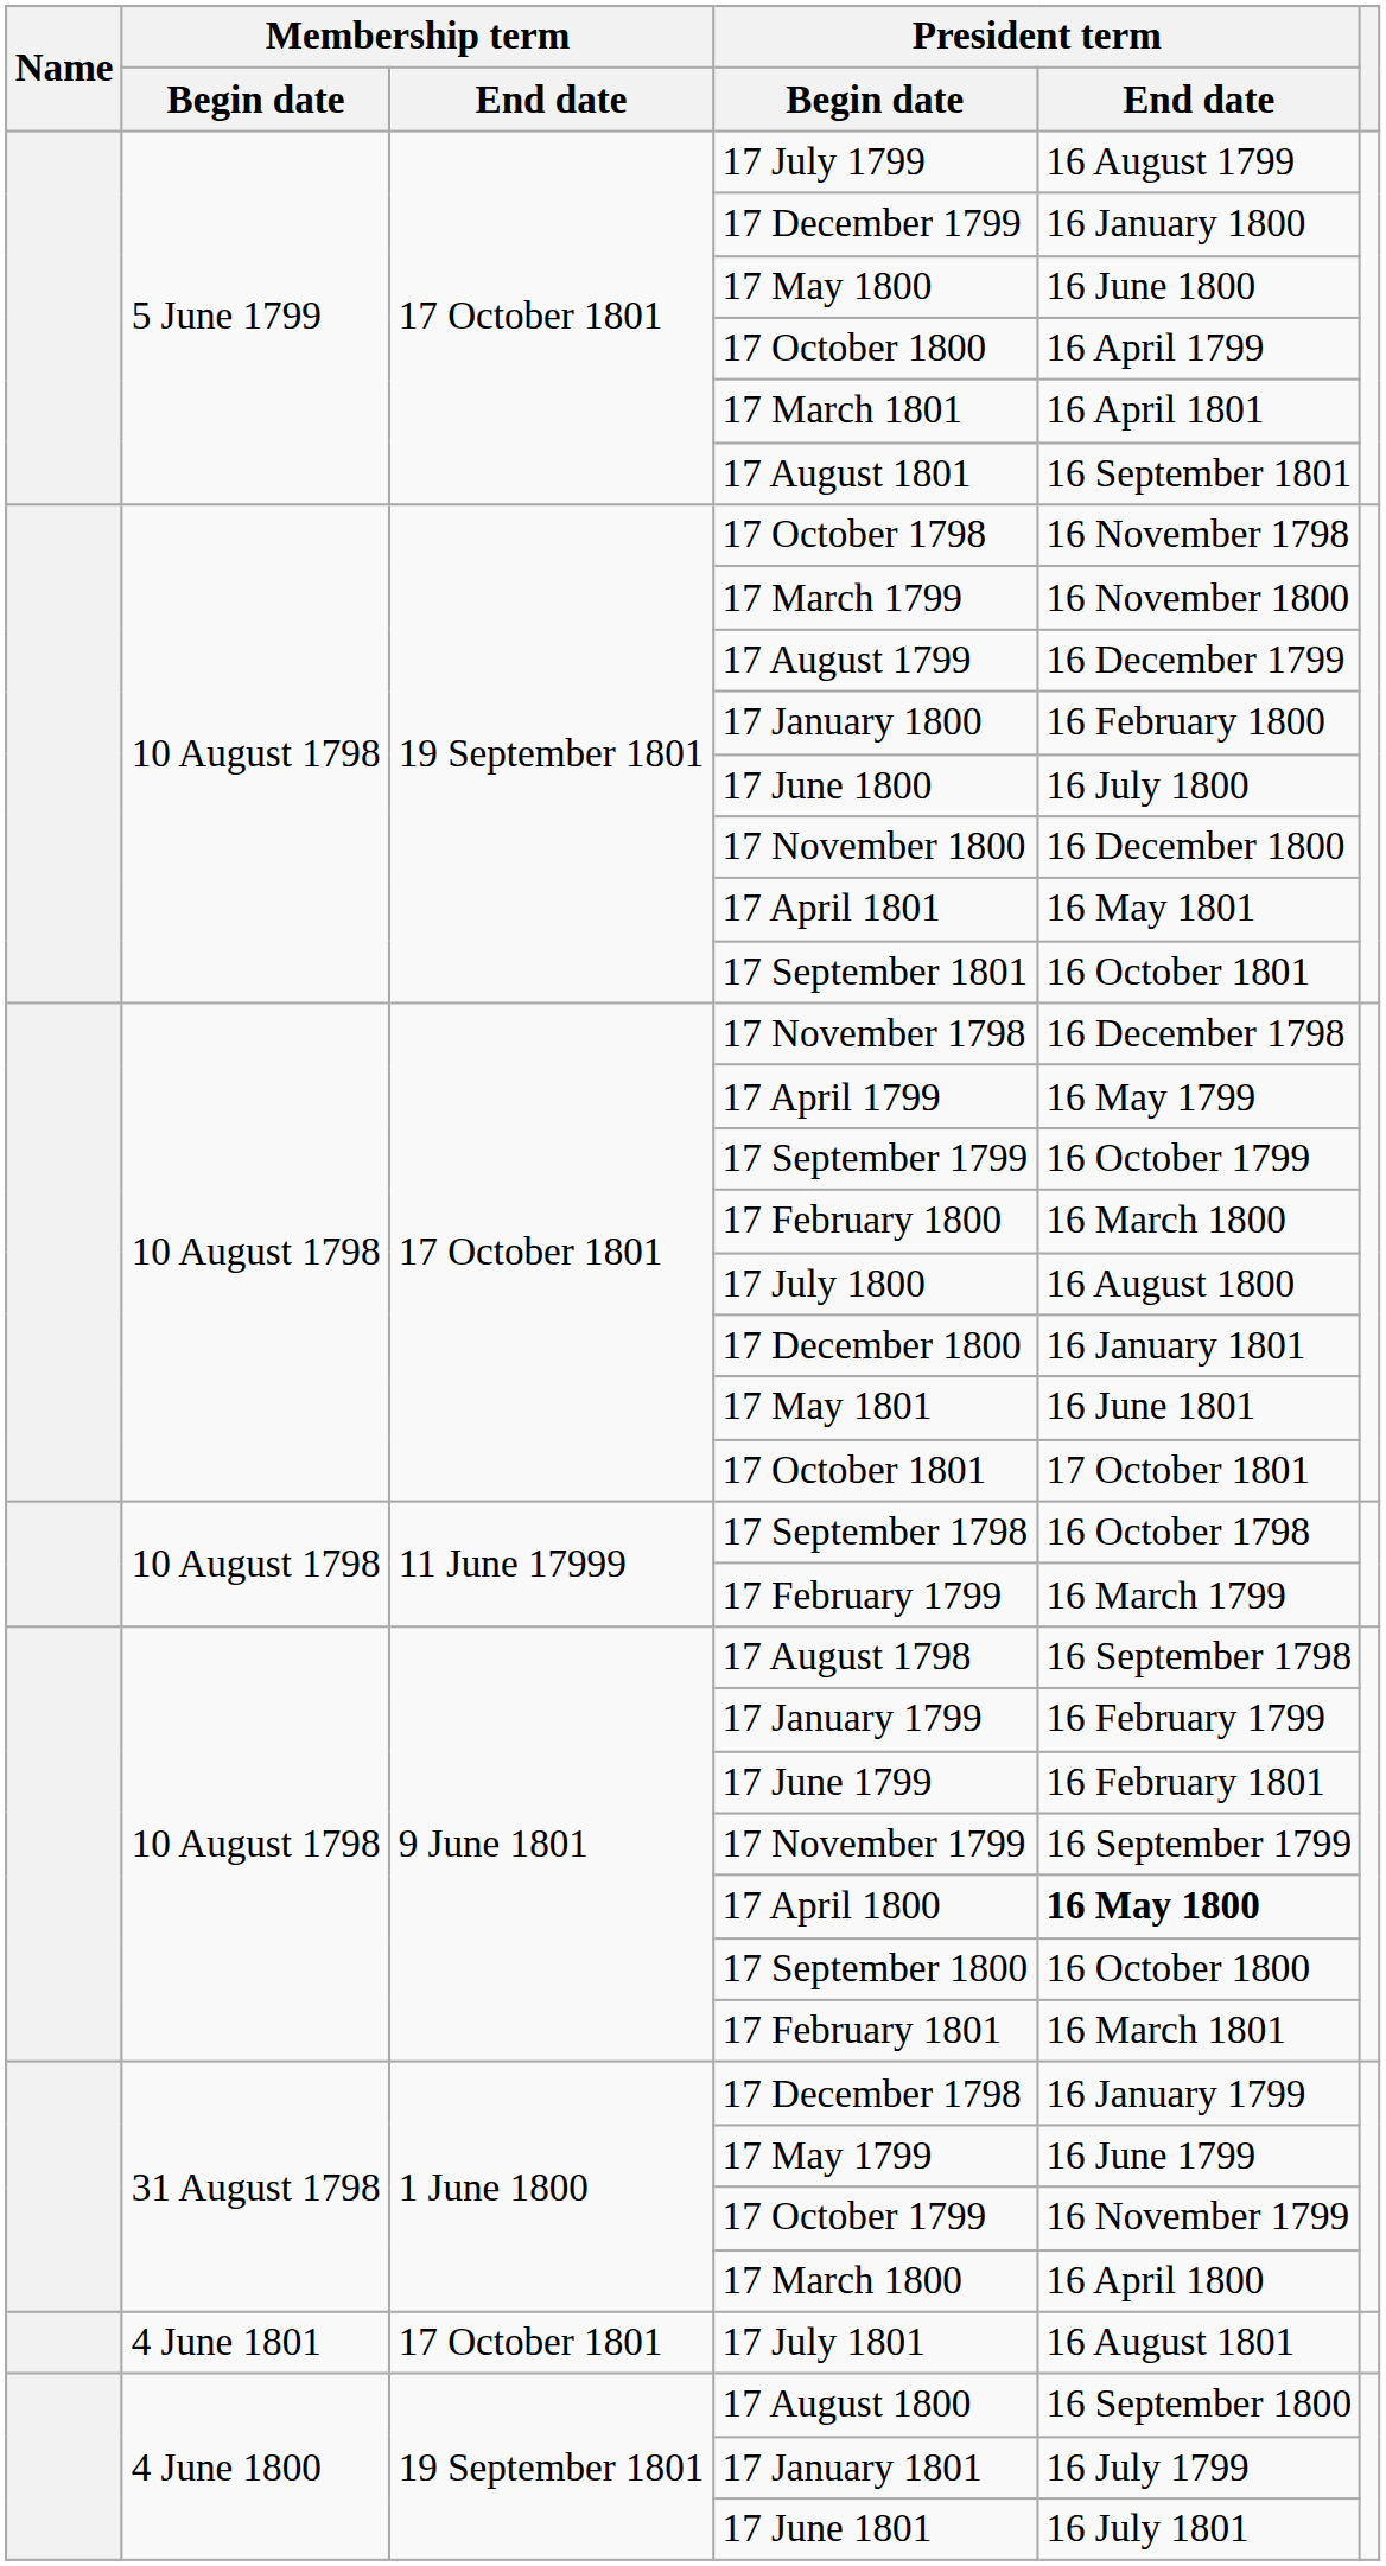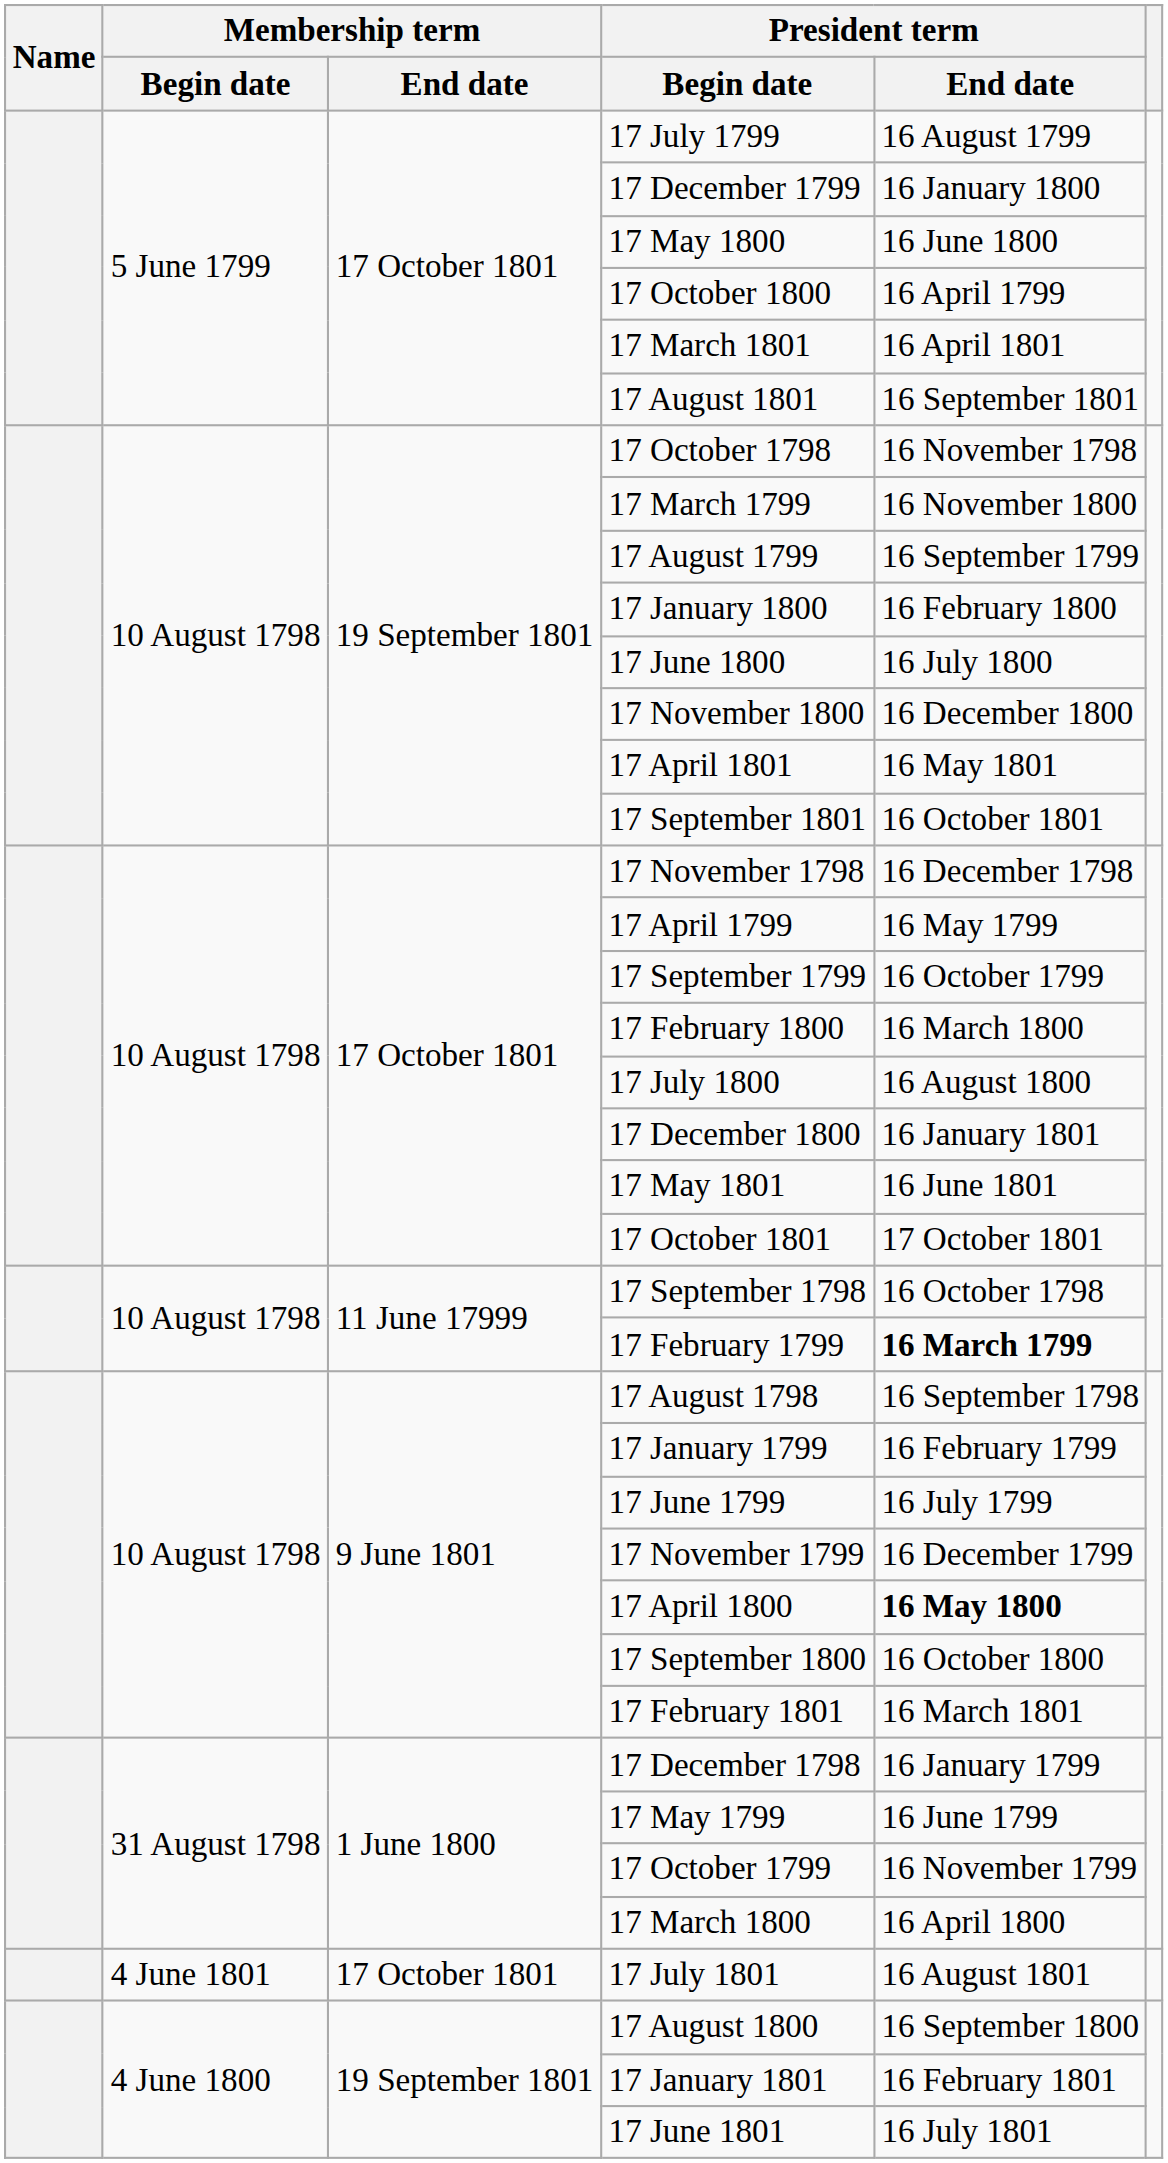17 August 1799 | President term / End date: 16 December 1799 -> 16 September 1799
17 February 1799 | President term / End date: normal -> bold
17 June 1799 | President term / End date: 16 February 1801 -> 16 July 1799
17 November 1799 | President term / End date: 16 September 1799 -> 16 December 1799
17 January 1801 | President term / End date: 16 July 1799 -> 16 February 1801
